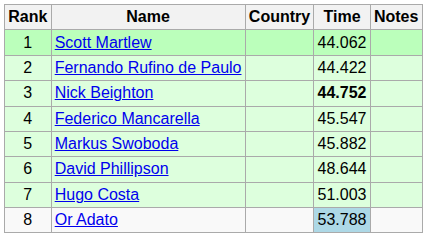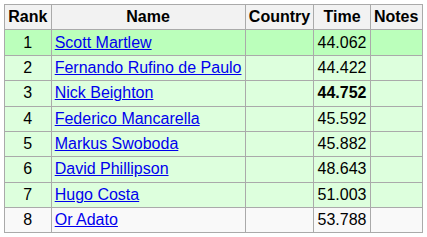Federico Mancarella | Time: 45.547 -> 45.592
David Phillipson | Time: 48.644 -> 48.643
Or Adato | Time: lightblue background -> no background
